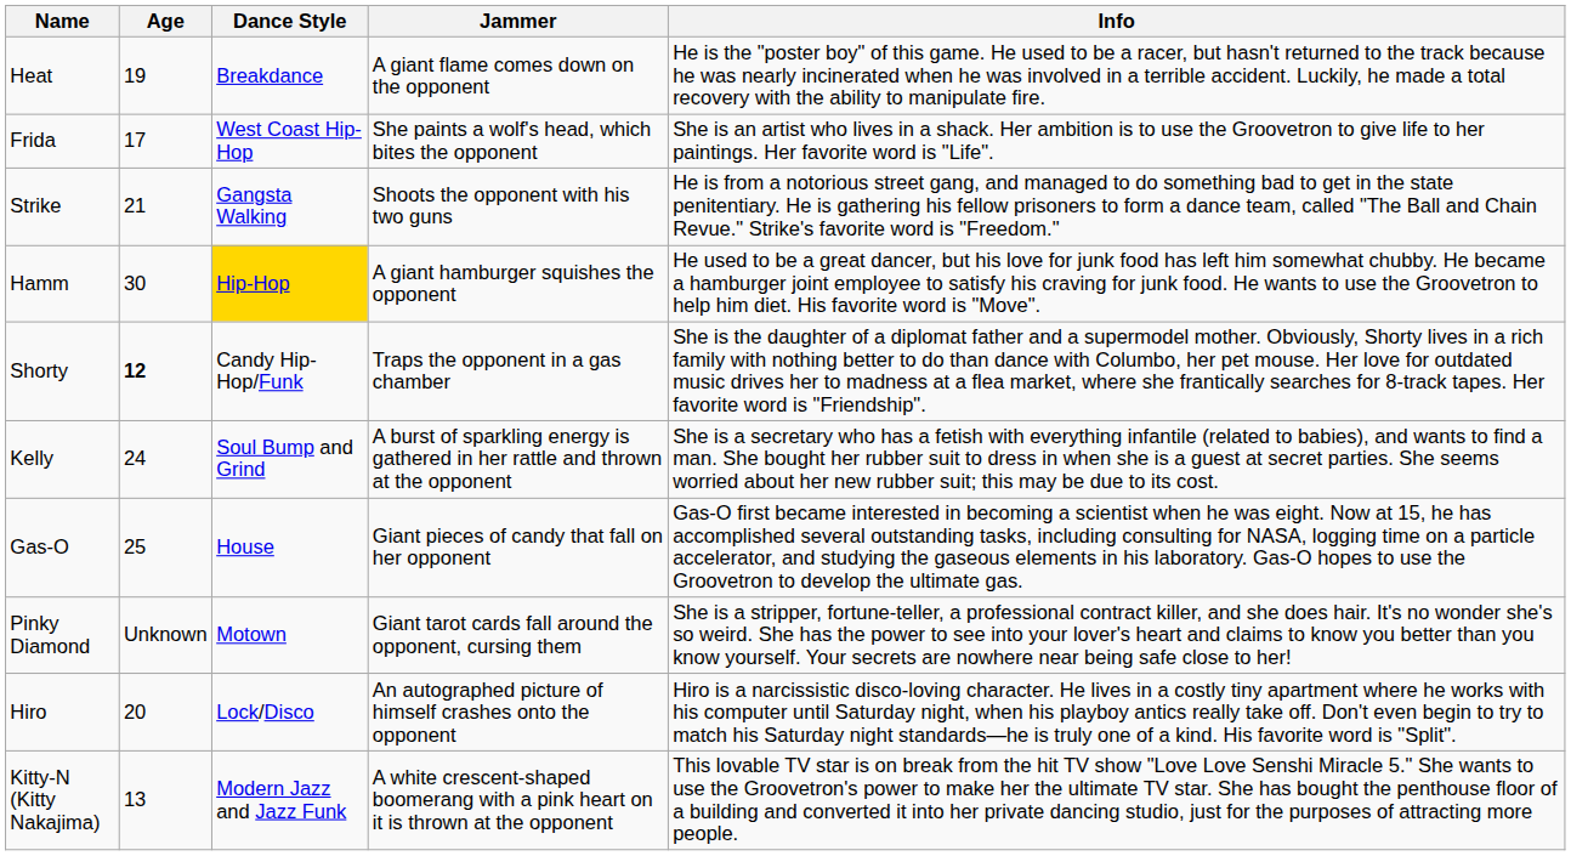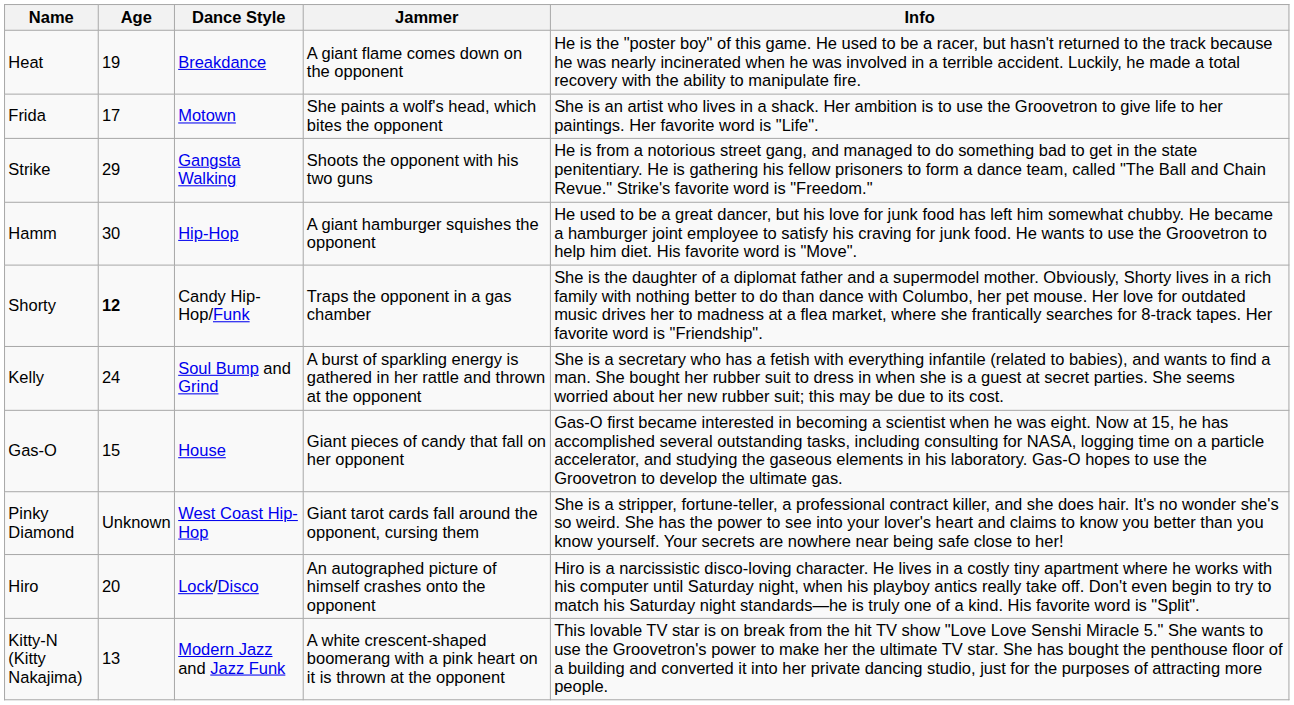Frida | Dance Style: West Coast Hip-Hop -> Motown
Strike | Age: 21 -> 29
Hamm | Dance Style: gold background -> no background
Gas-O | Age: 25 -> 15
Pinky Diamond | Dance Style: Motown -> West Coast Hip-Hop
